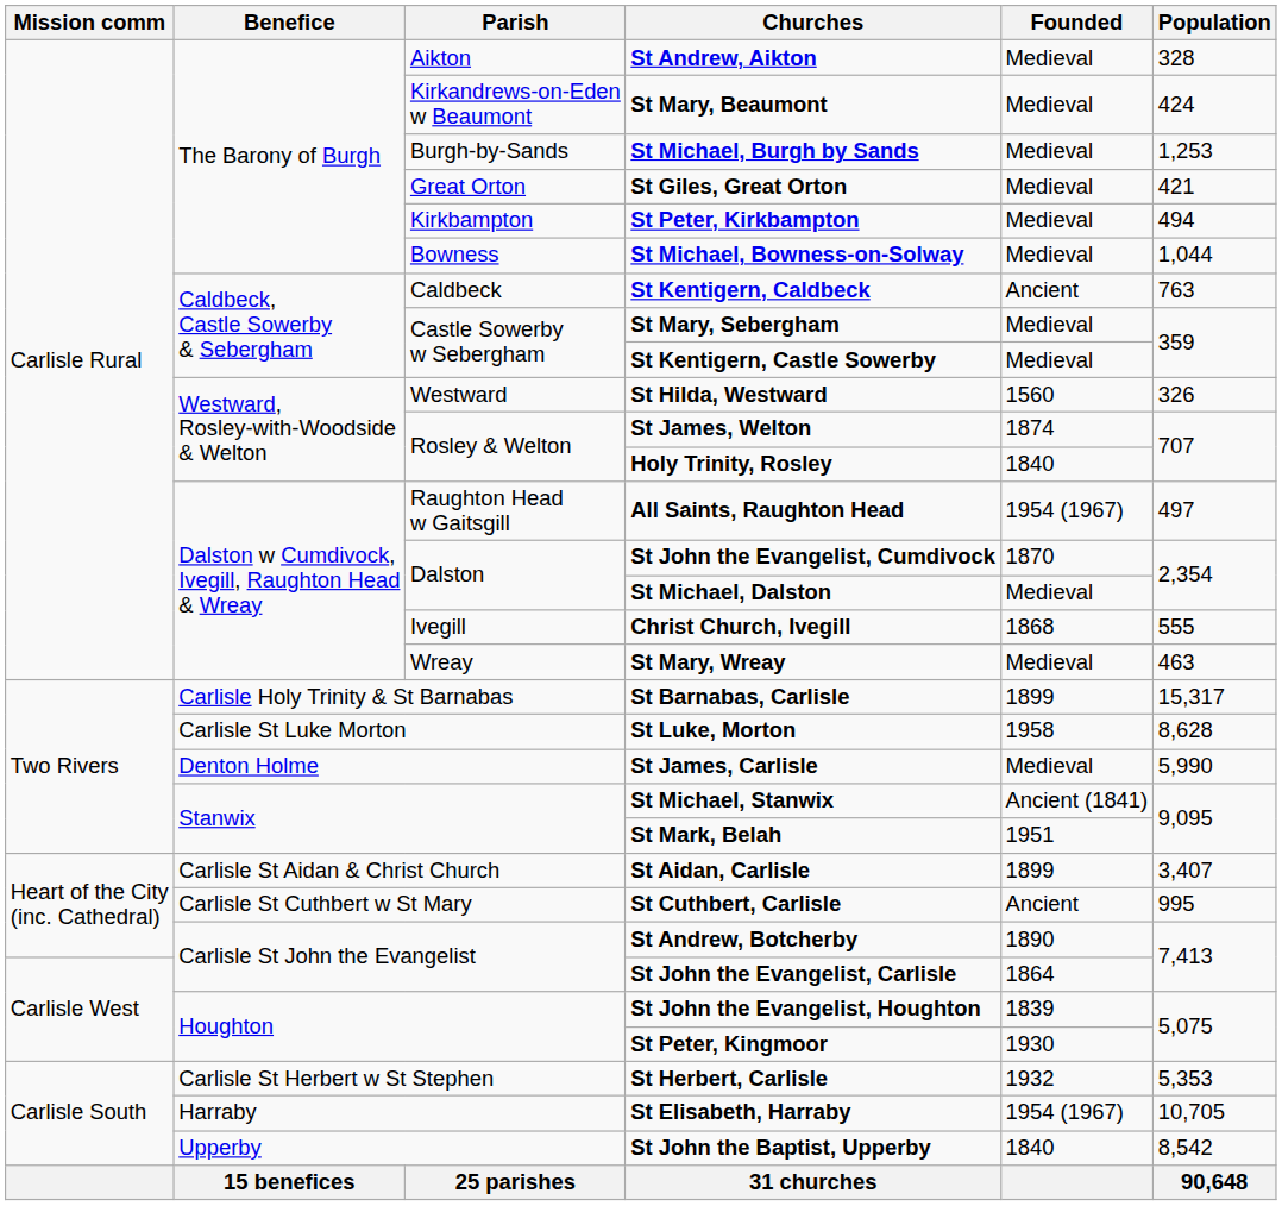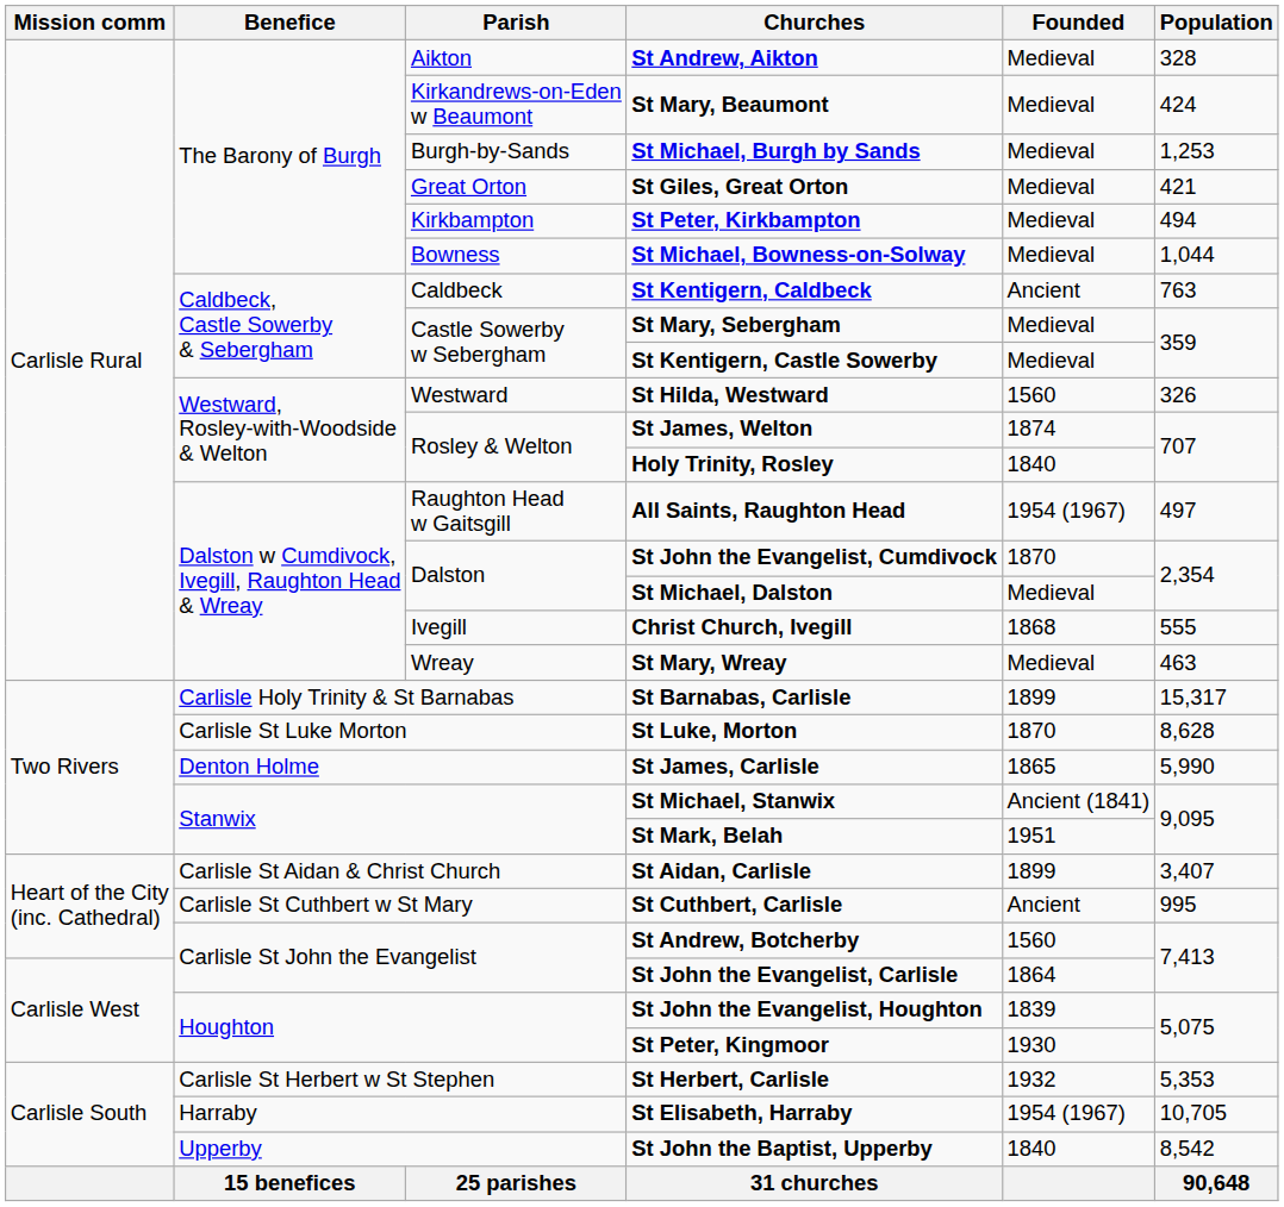St Luke, Morton | Founded: 1958 -> 1870
St James, Carlisle | Founded: Medieval -> 1865
St Andrew, Botcherby | Founded: 1890 -> 1560
